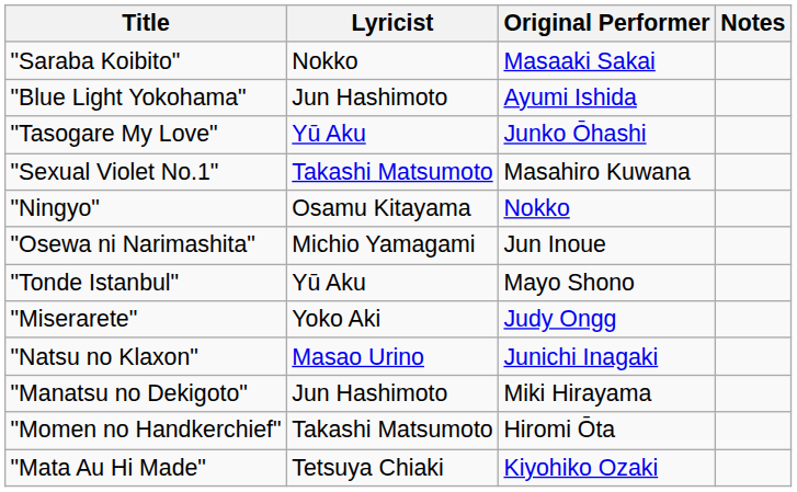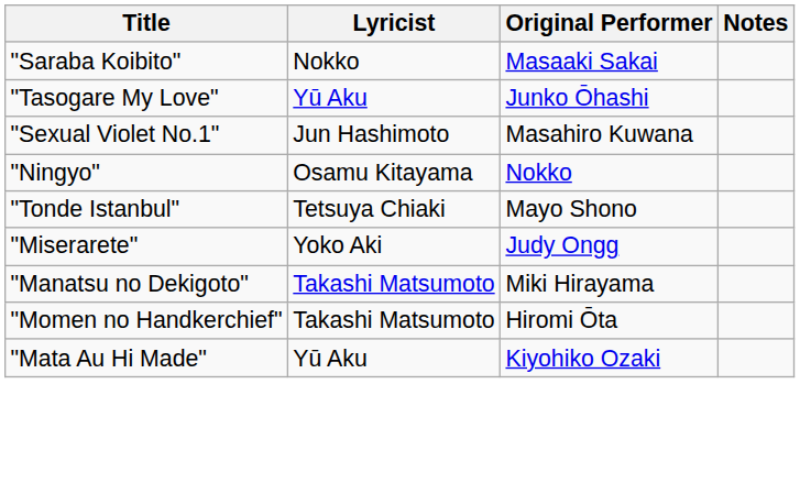- row: "Blue Light Yokohama" | Jun Hashimoto | Ayumi Ishida
"Sexual Violet No.1" | Lyricist: Takashi Matsumoto -> Jun Hashimoto
- row: "Osewa ni Narimashita" | Michio Yamagami | Jun Inoue
"Tonde Istanbul" | Lyricist: Yū Aku -> Tetsuya Chiaki
- row: "Natsu no Klaxon" | Masao Urino | Junichi Inagaki
"Manatsu no Dekigoto" | Lyricist: Jun Hashimoto -> Takashi Matsumoto
"Mata Au Hi Made" | Lyricist: Tetsuya Chiaki -> Yū Aku
